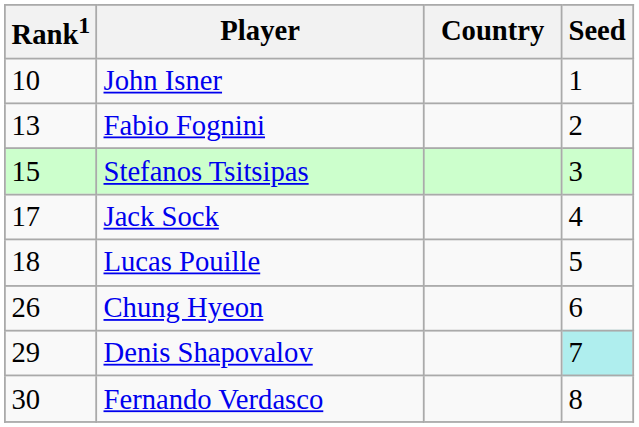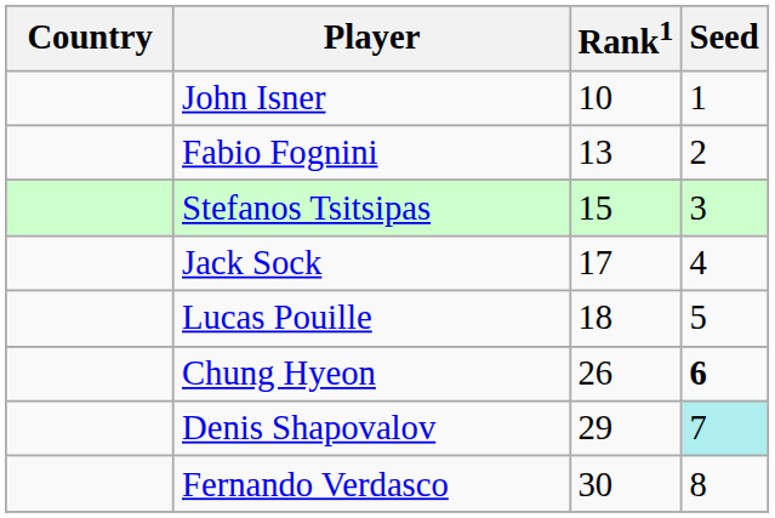columns swapped: Country <-> Rank1
Chung Hyeon | Seed: normal -> bold
